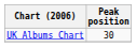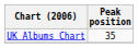UK Albums Chart | Peak position: 30 -> 35
